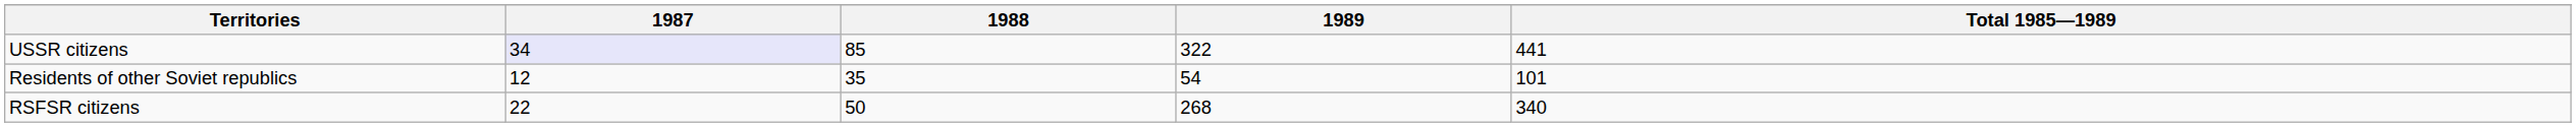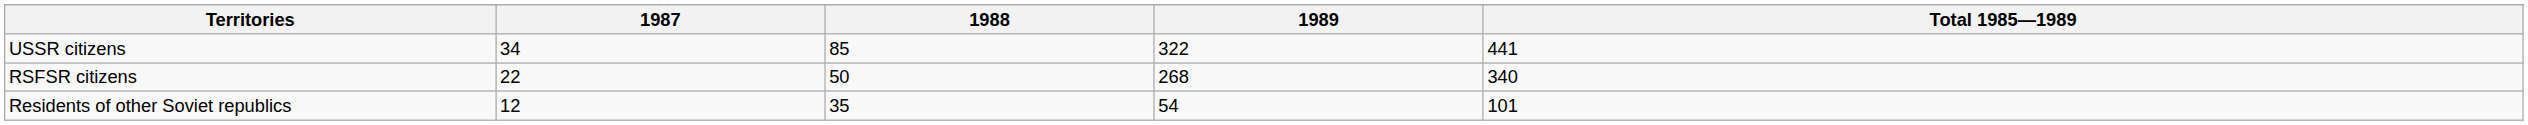USSR citizens | 1987: lavender background -> no background
rows swapped: RSFSR citizens <-> Residents of other Soviet republics
